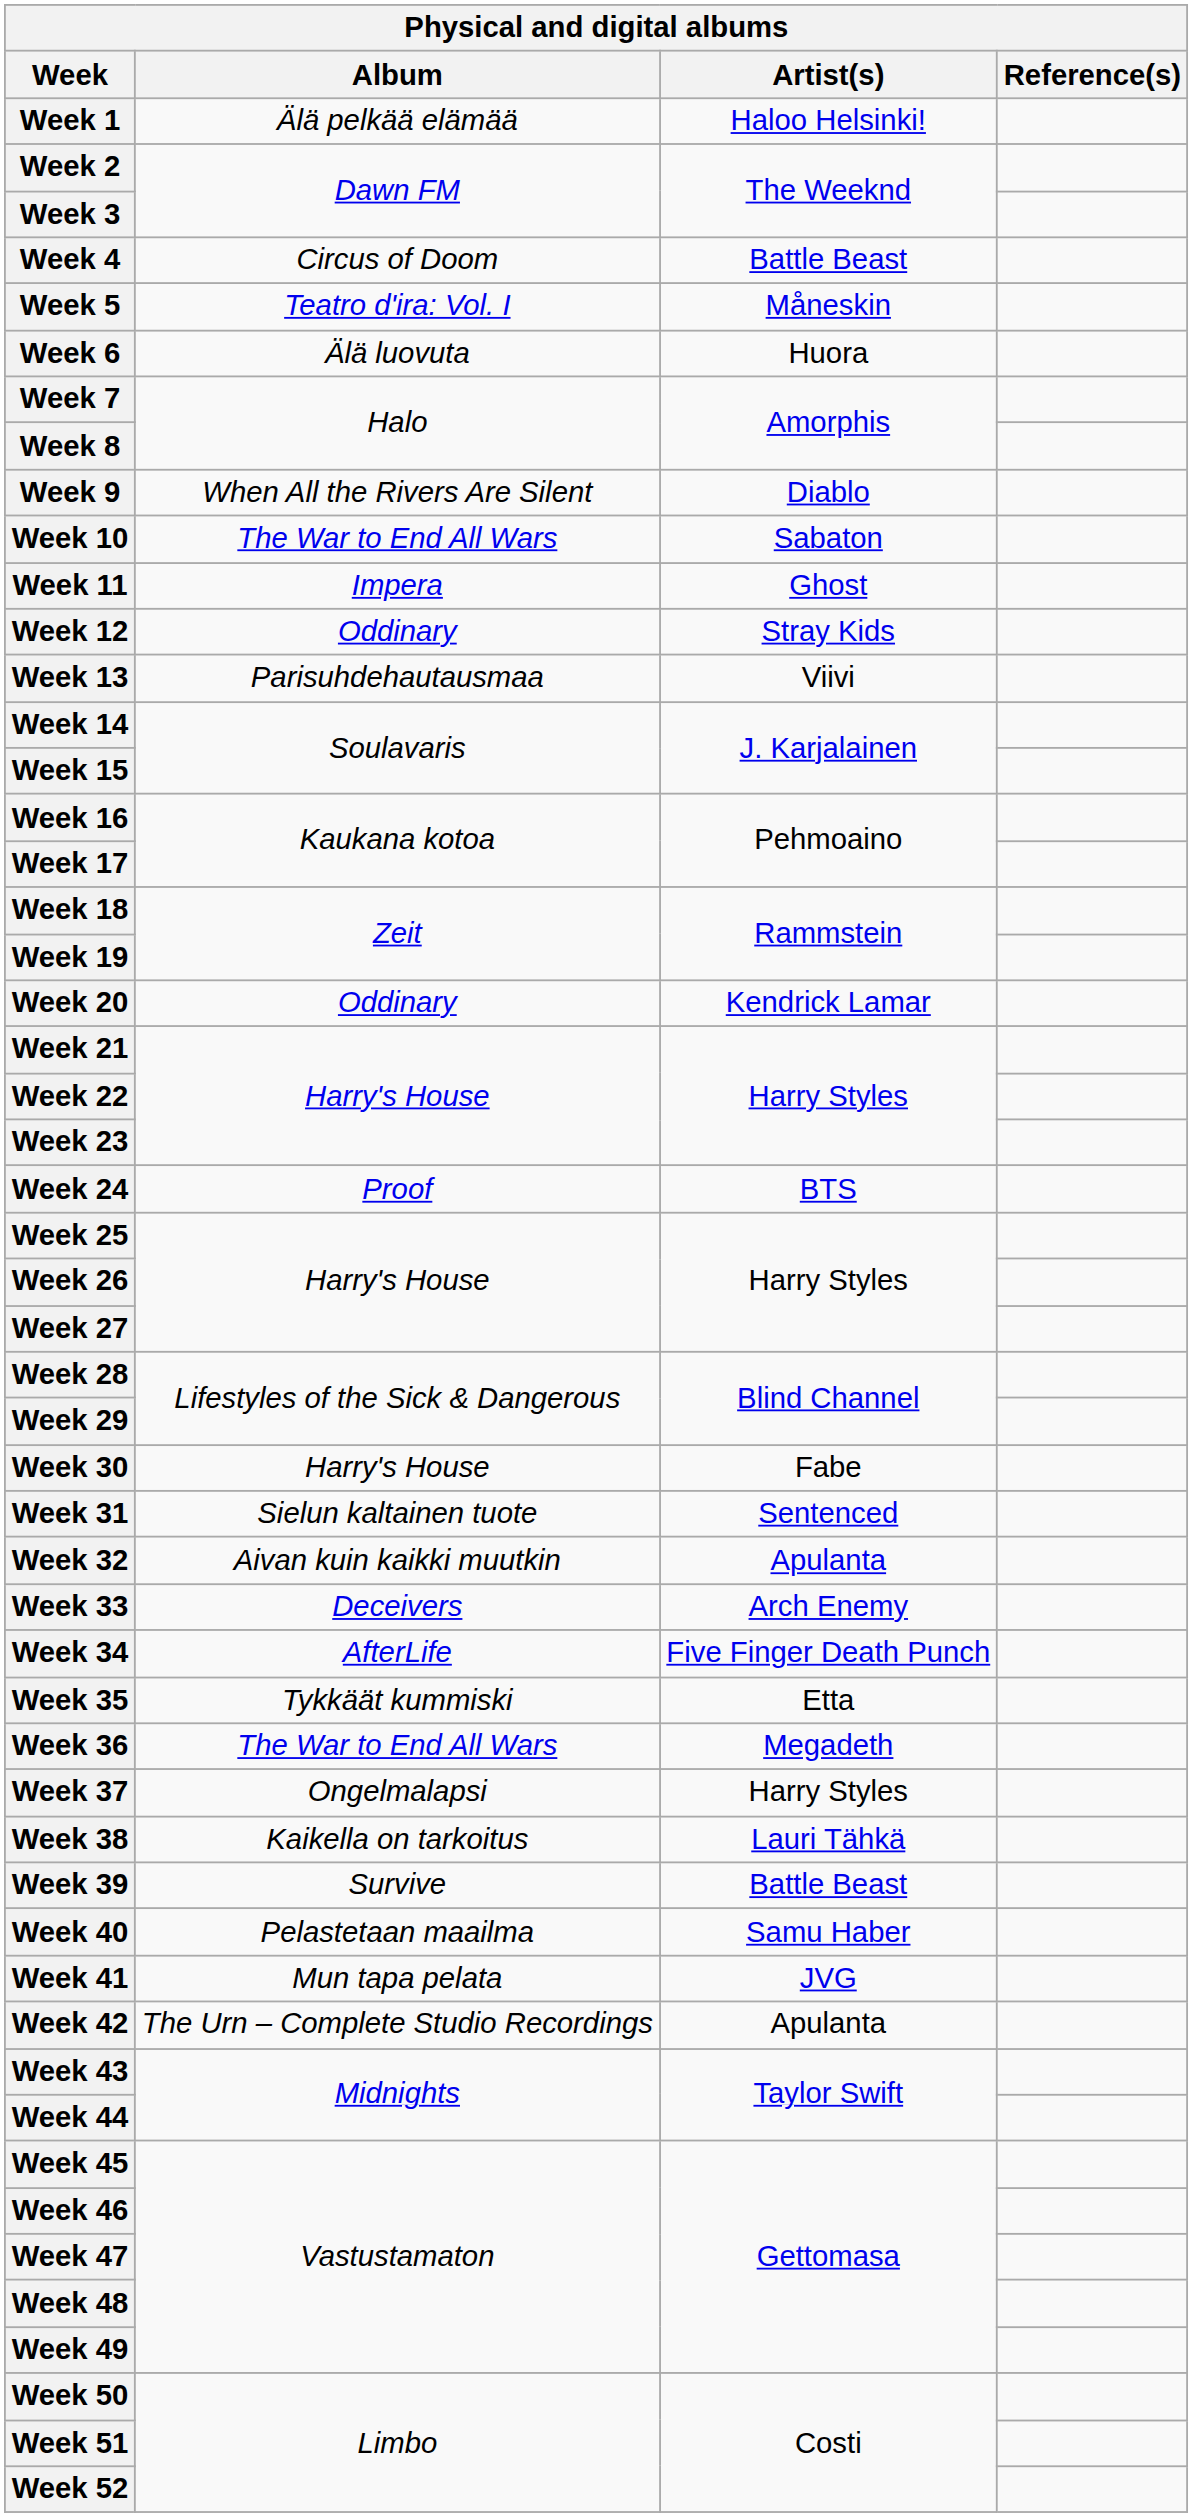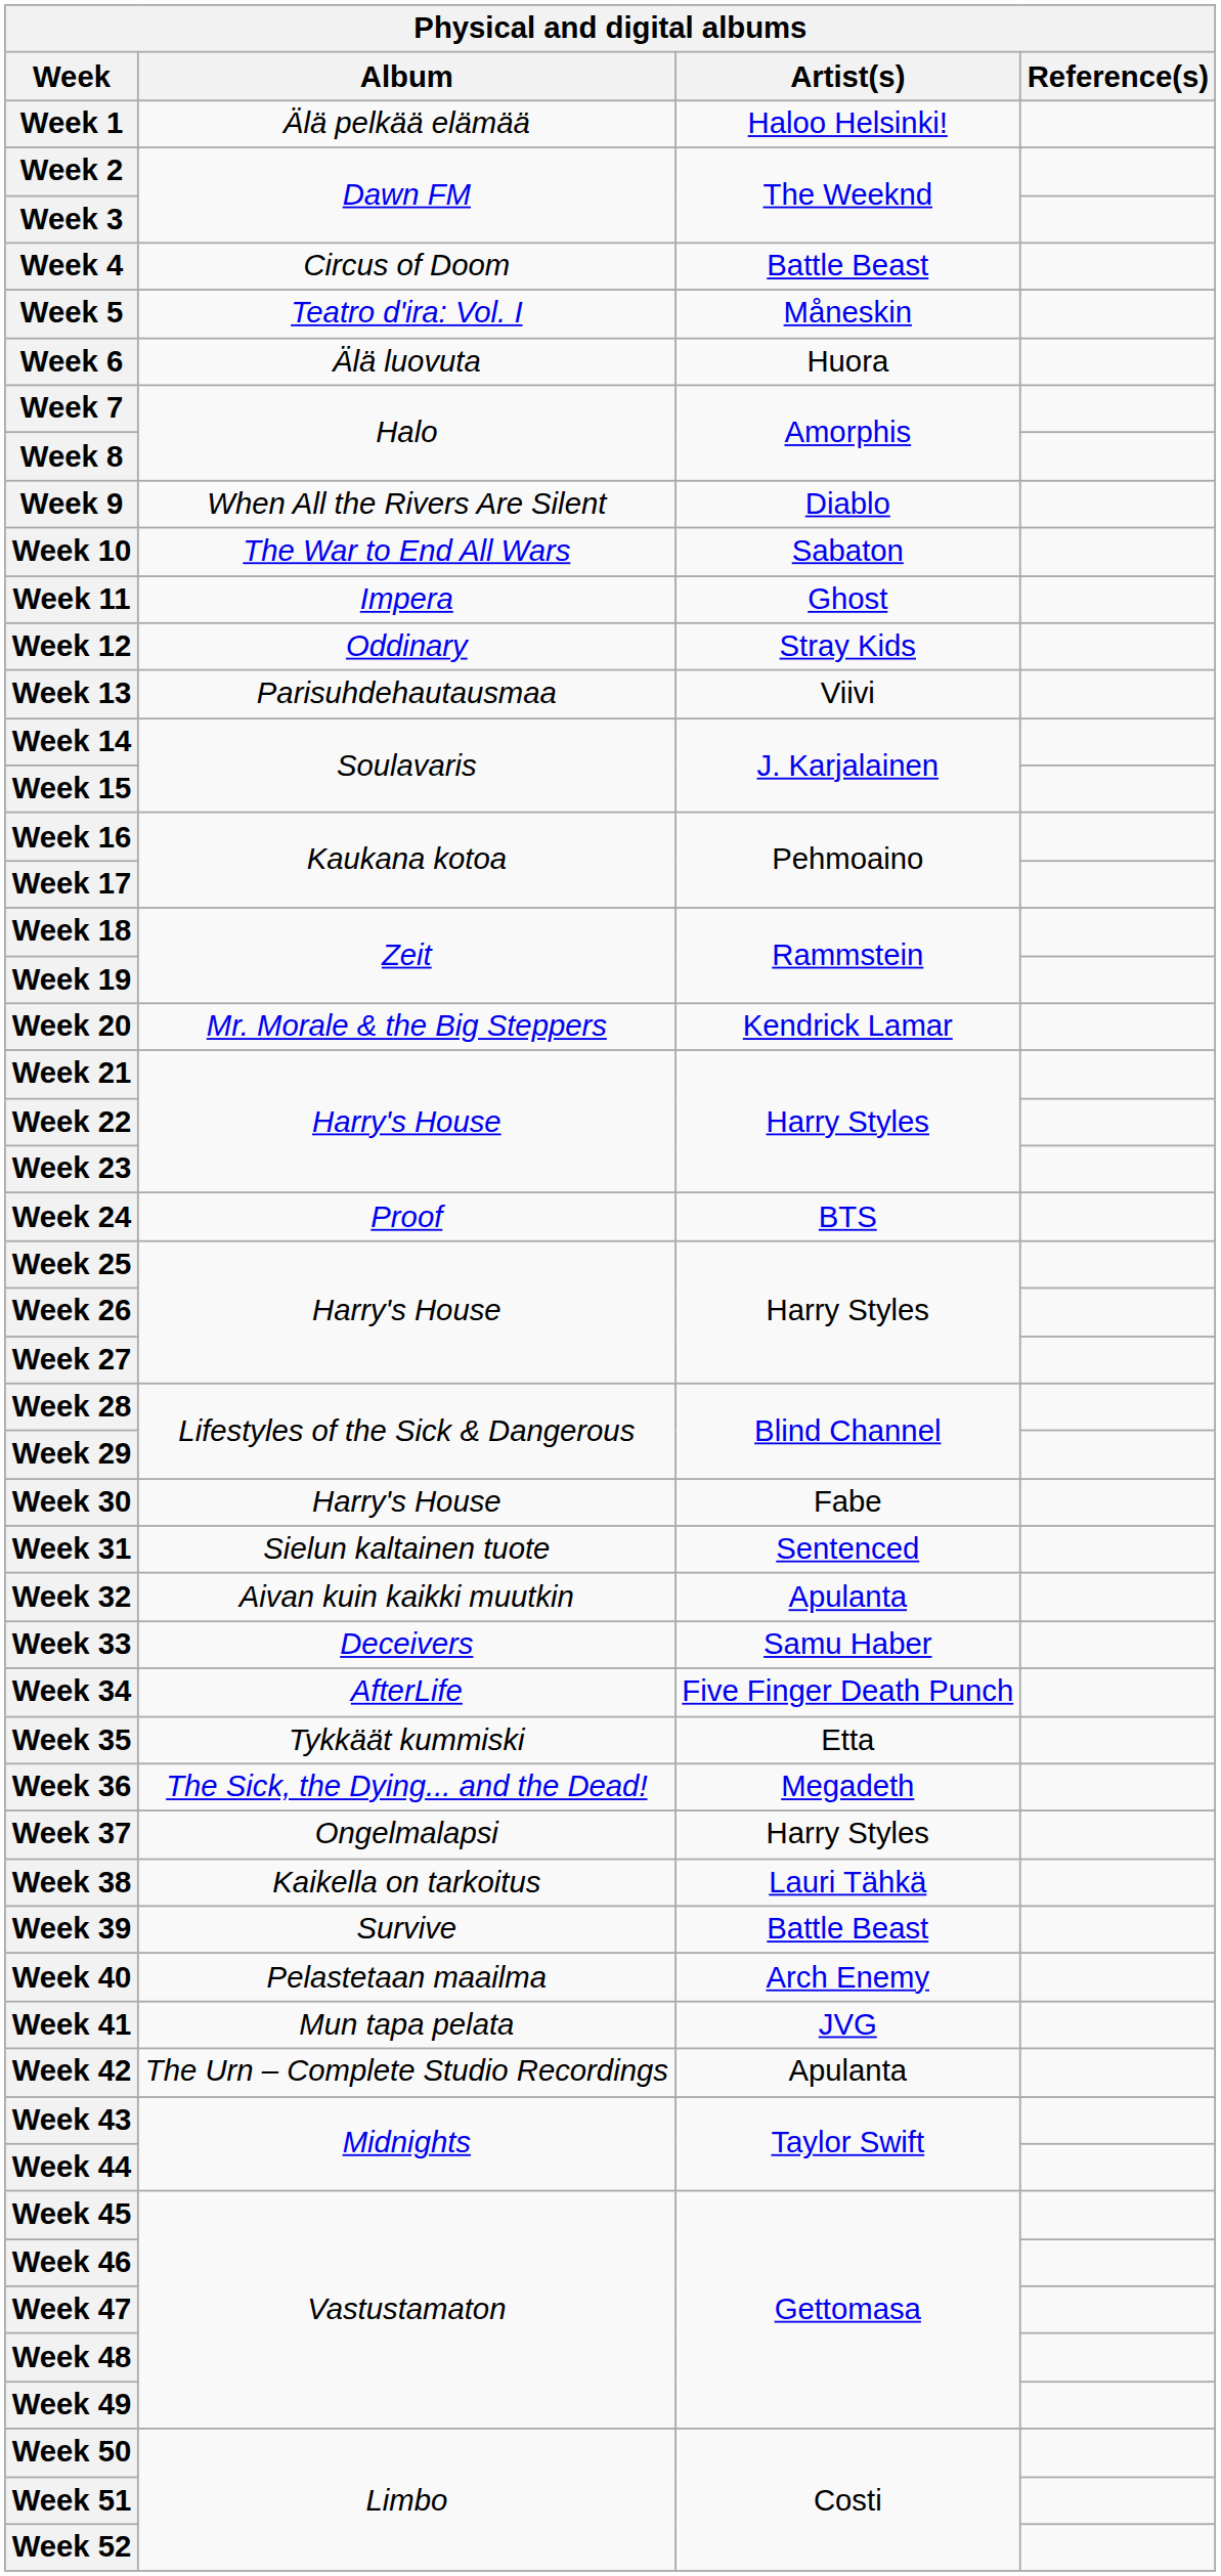Week 20 | Album: Oddinary -> Mr. Morale & the Big Steppers
Week 33 | Artist(s): Arch Enemy -> Samu Haber
Week 36 | Album: The War to End All Wars -> The Sick, the Dying... and the Dead!
Week 40 | Artist(s): Samu Haber -> Arch Enemy
